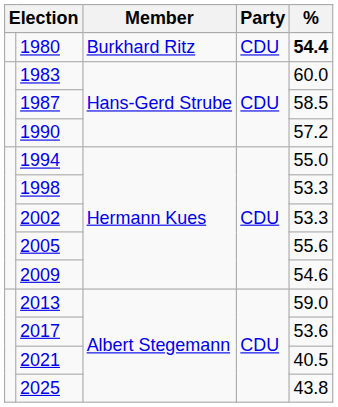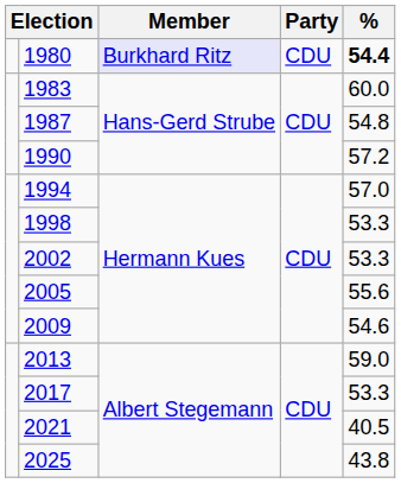1980 | Member: no background -> lavender background
1987 | %: 58.5 -> 54.8
1994 | %: 55.0 -> 57.0
2017 | %: 53.6 -> 53.3
